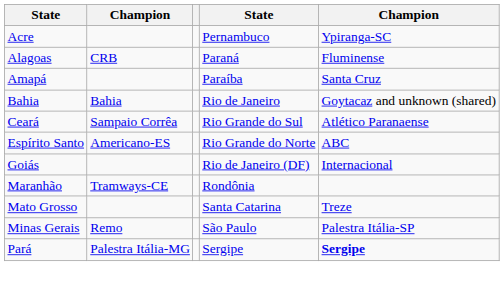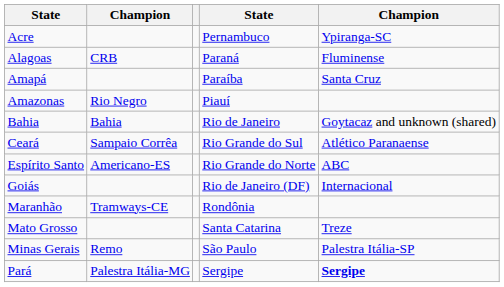+ row: Amazonas | Rio Negro | Piauí
